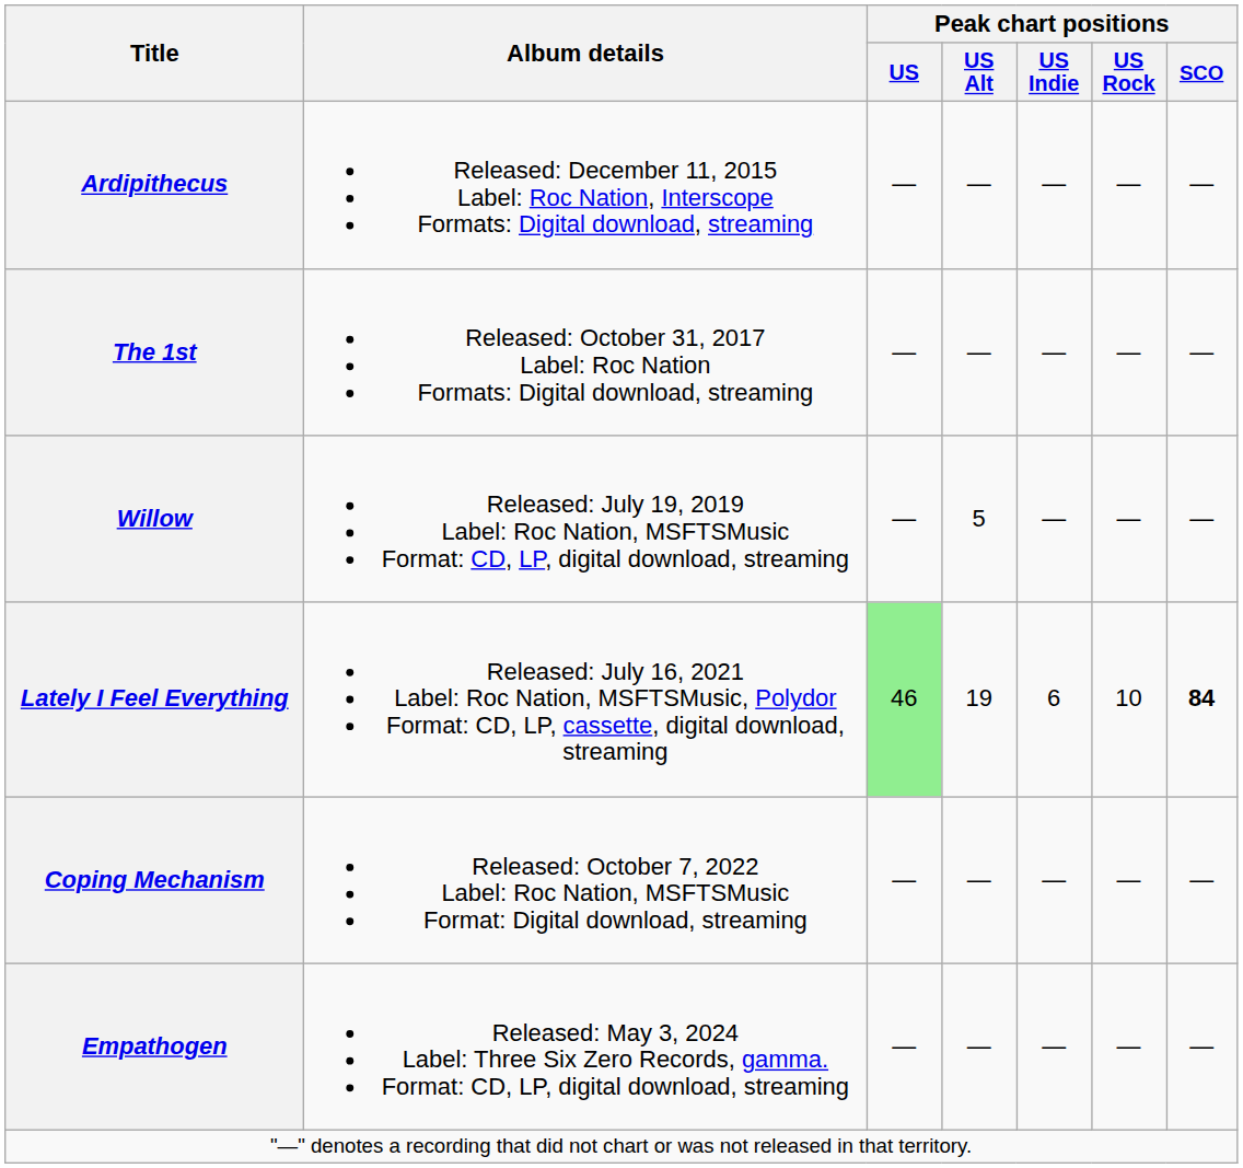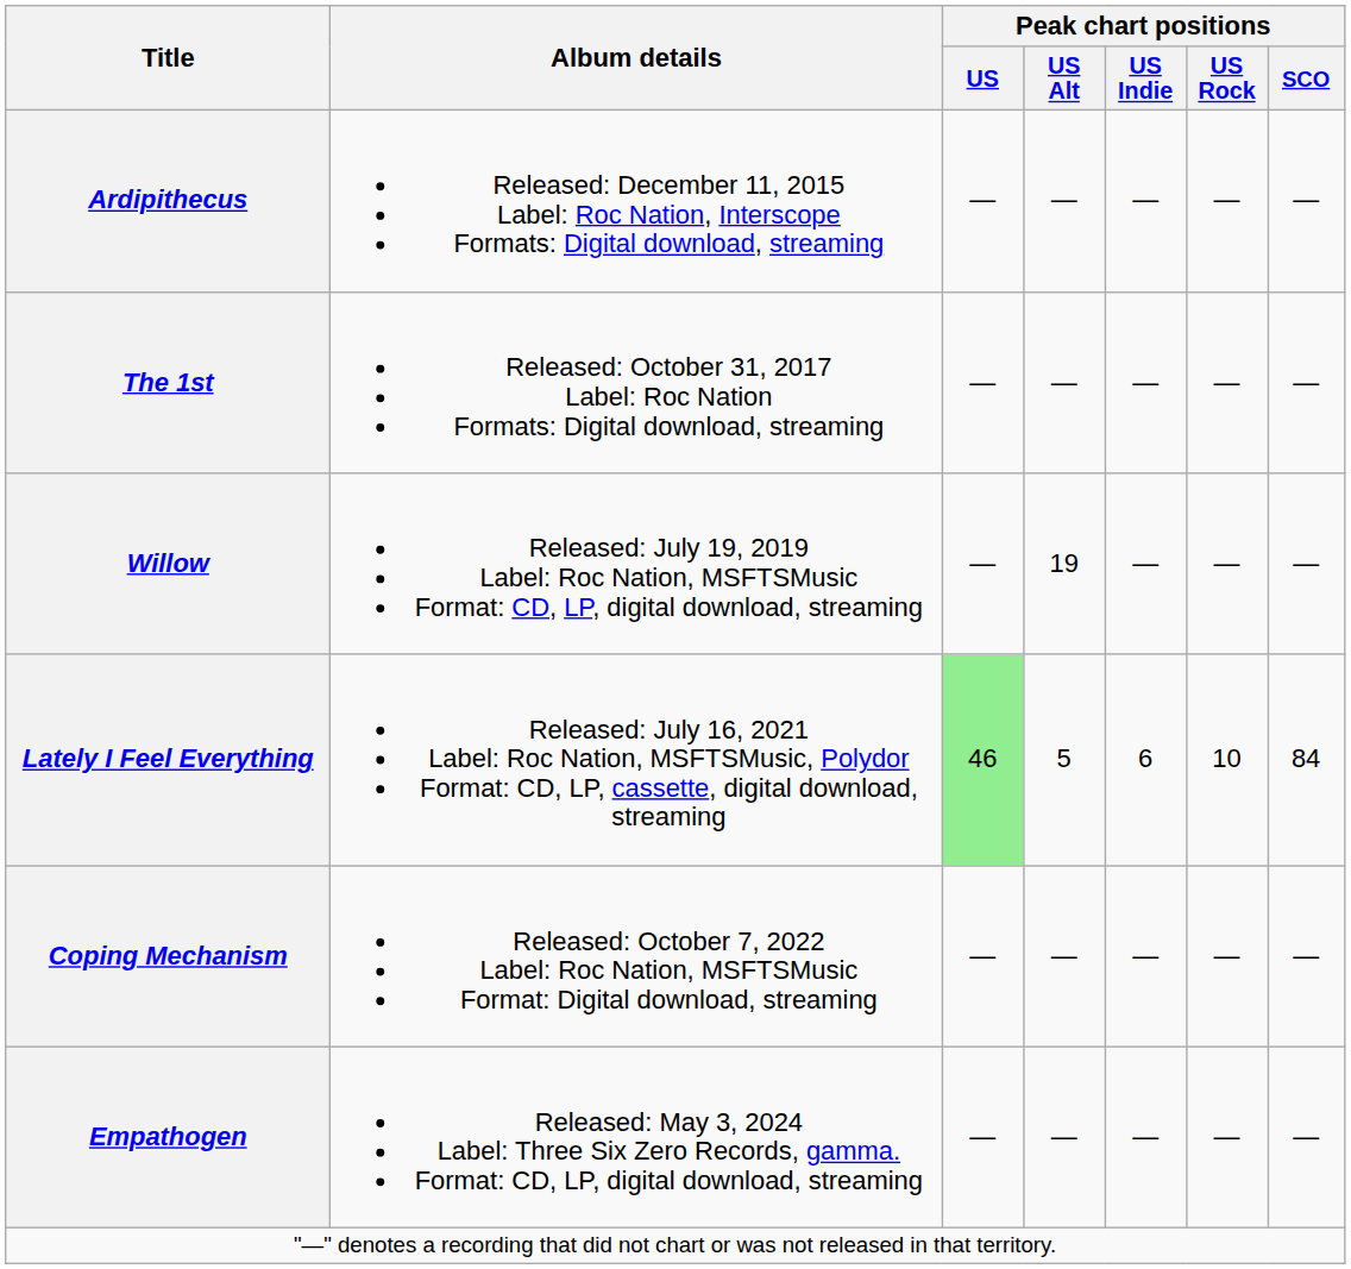Willow | Peak chart positions / US Alt: 5 -> 19
Lately I Feel Everything | Peak chart positions / US Alt: 19 -> 5
Lately I Feel Everything | Peak chart positions / SCO: bold -> normal
